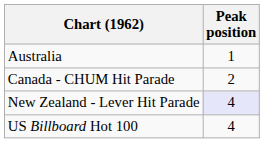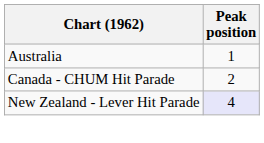- row: US Billboard Hot 100 | 4
